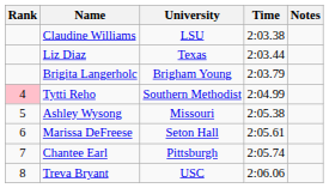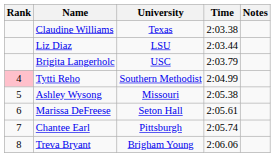Claudine Williams | University: LSU -> Texas
Liz Diaz | University: Texas -> LSU
Brigita Langerholc | University: Brigham Young -> USC
Treva Bryant | University: USC -> Brigham Young
